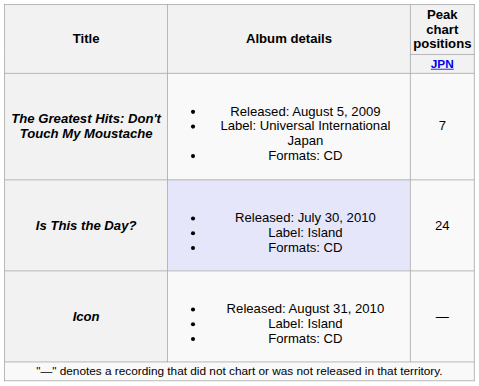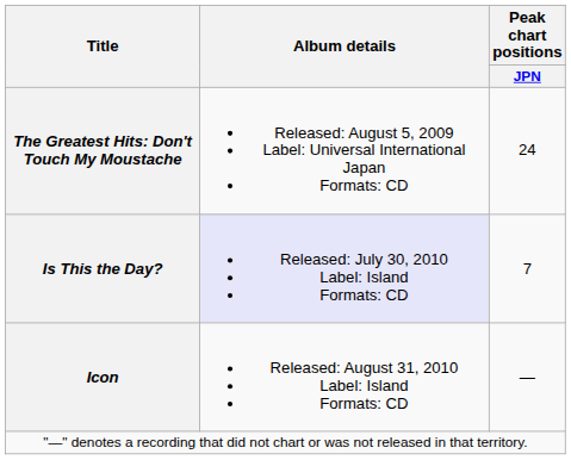The Greatest Hits: Don't Touch My Moustache | Peak chart positions / JPN: 7 -> 24
Is This the Day? | Peak chart positions / JPN: 24 -> 7
